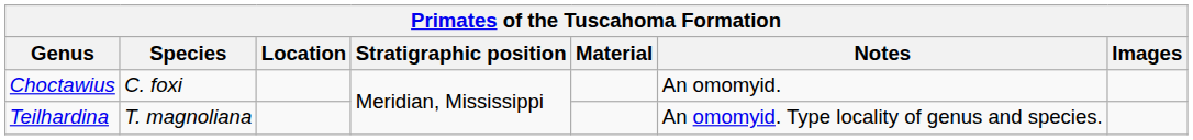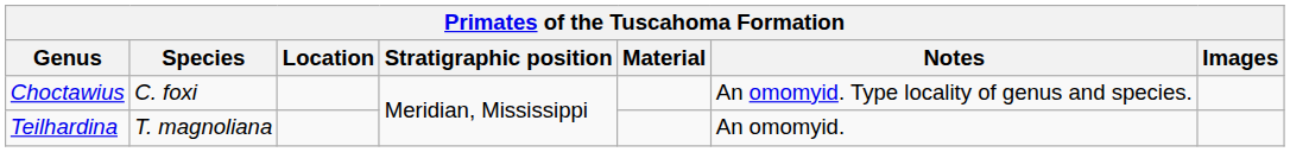Choctawius | Notes: An omomyid. -> An omomyid. Type locality of genus and species.
Teilhardina | Notes: An omomyid. Type locality of genus and species. -> An omomyid.
